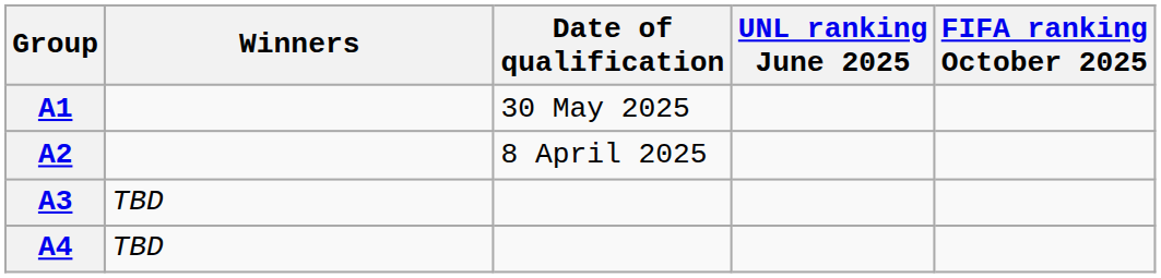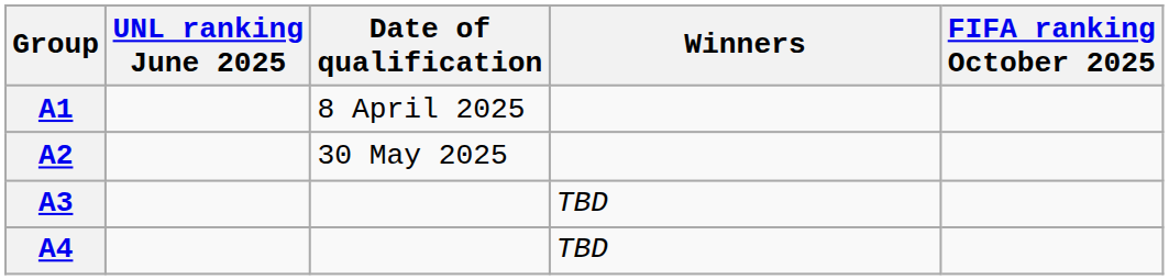columns swapped: Winners <-> UNL ranking June 2025
A1 | Date of qualification: 30 May 2025 -> 8 April 2025
A2 | Date of qualification: 8 April 2025 -> 30 May 2025
